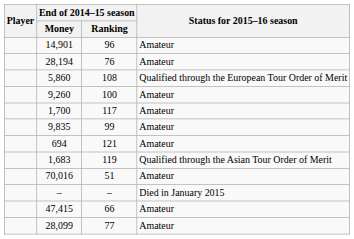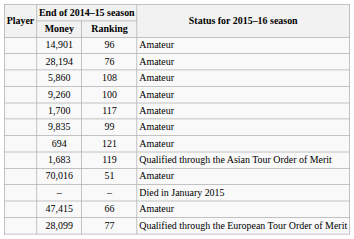5,860 | Status for 2015–16 season: Qualified through the European Tour Order of Merit -> Amateur
28,099 | Status for 2015–16 season: Amateur -> Qualified through the European Tour Order of Merit
